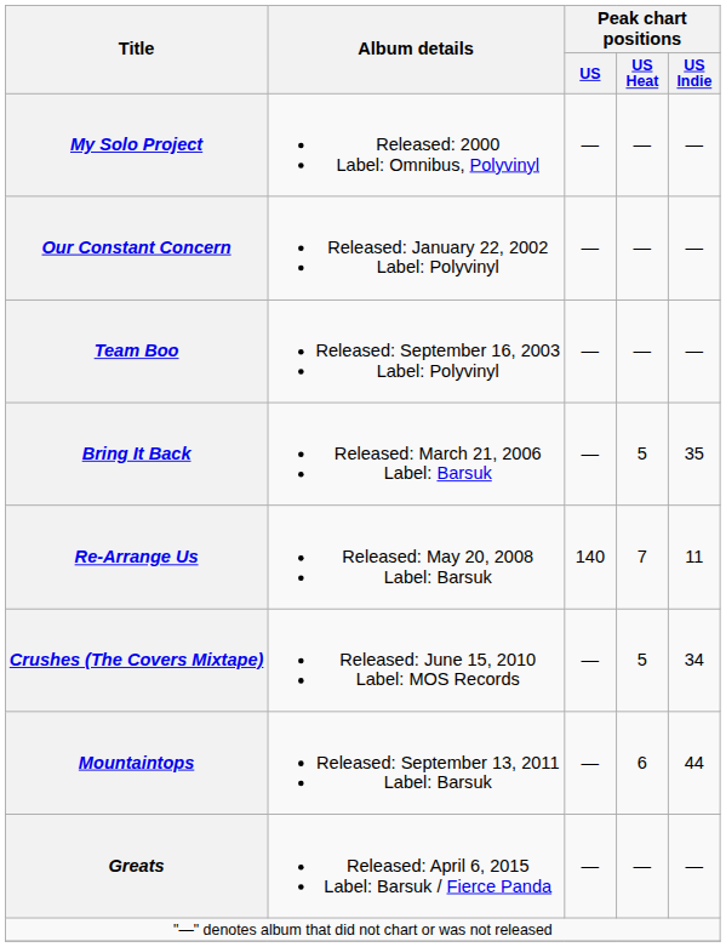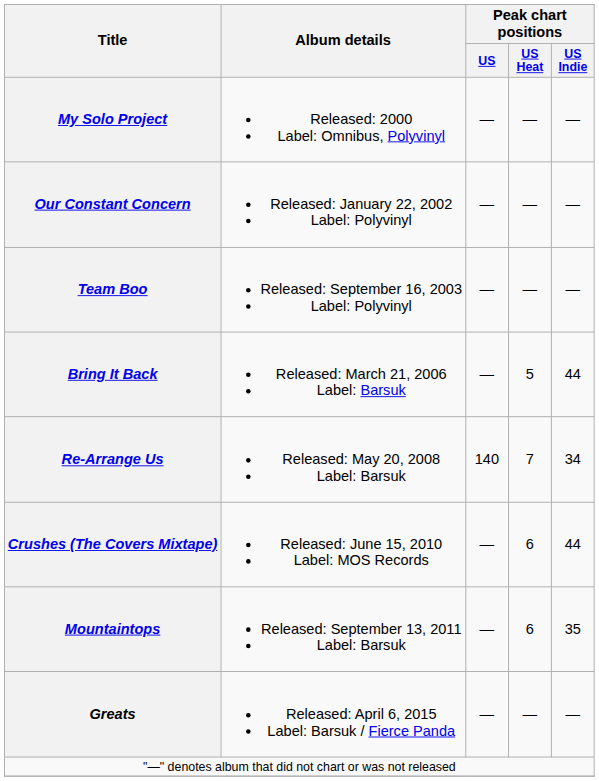Bring It Back | Peak chart positions / US Indie: 35 -> 44
Re-Arrange Us | Peak chart positions / US Indie: 11 -> 34
Crushes (The Covers Mixtape) | Peak chart positions / US Heat: 5 -> 6
Crushes (The Covers Mixtape) | Peak chart positions / US Indie: 34 -> 44
Mountaintops | Peak chart positions / US Indie: 44 -> 35
